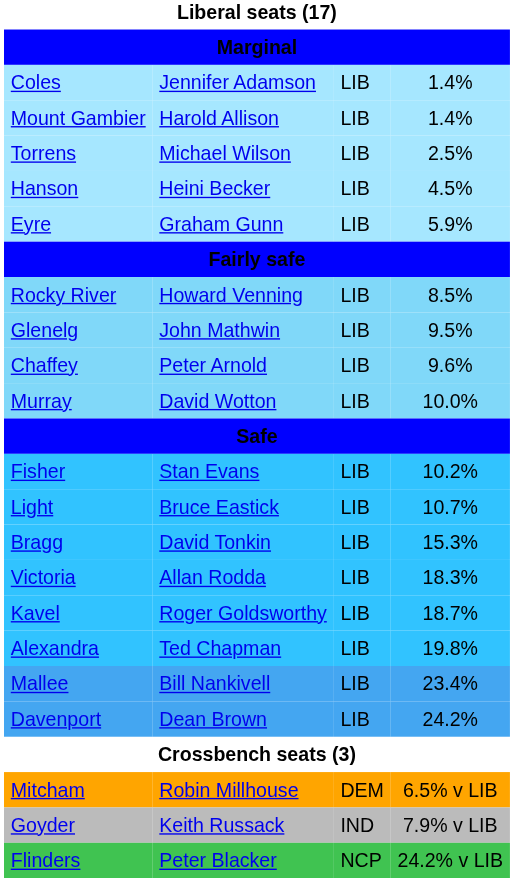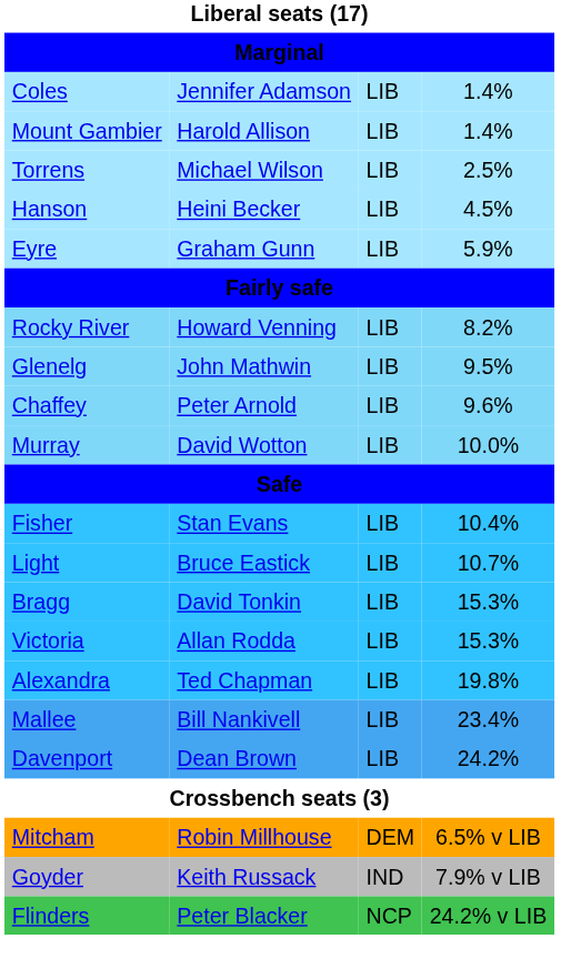Rocky River | column 4: 8.5% -> 8.2%
Fisher | column 4: 10.2% -> 10.4%
Victoria | column 4: 18.3% -> 15.3%
- row: Kavel | Roger Goldsworthy | LIB | 18.7%
